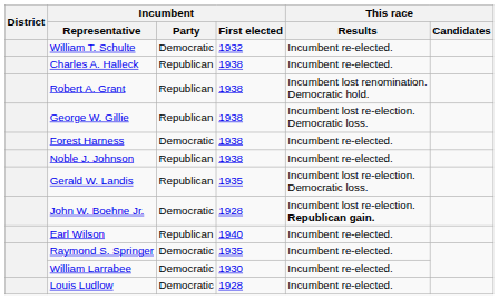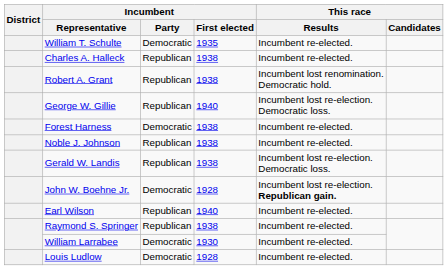William T. Schulte | Incumbent / First elected: 1932 -> 1935
George W. Gillie | Incumbent / First elected: 1938 -> 1940
Gerald W. Landis | Incumbent / First elected: 1935 -> 1938
Raymond S. Springer | Incumbent / Party: Democratic -> Republican
Raymond S. Springer | Incumbent / First elected: 1935 -> 1938
